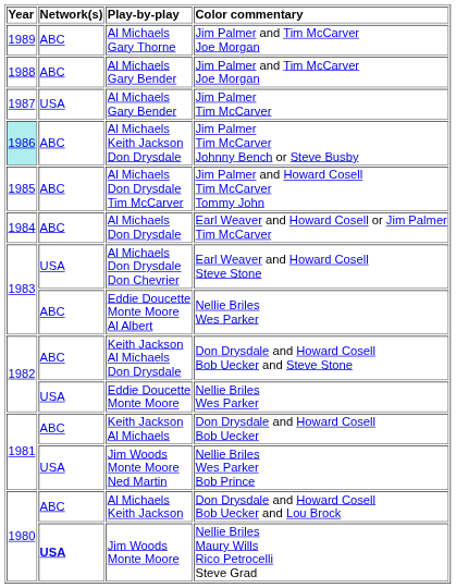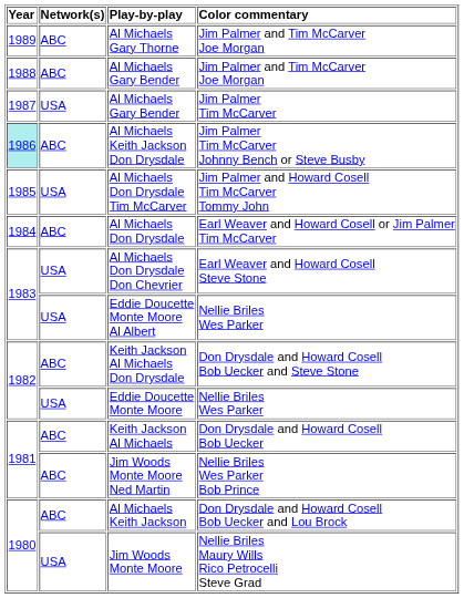Al Michaels Don Drysdale Tim McCarver | Network(s): ABC -> USA
Eddie Doucette Monte Moore Al Albert | Network(s): ABC -> USA
Jim Woods Monte Moore Ned Martin | Network(s): USA -> ABC
Jim Woods Monte Moore | Network(s): bold -> normal
